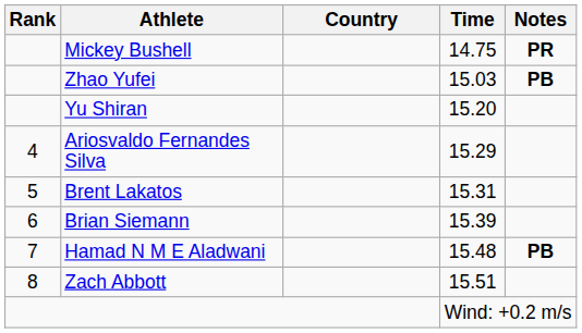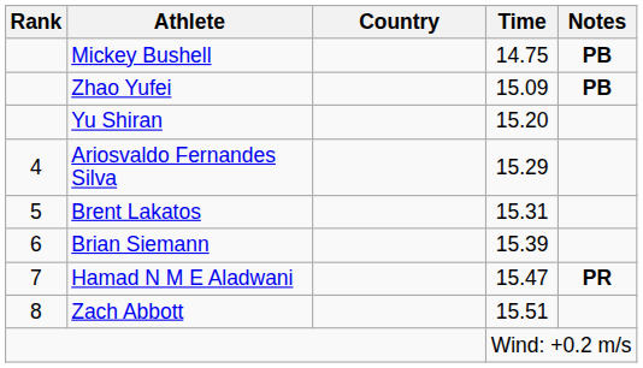Mickey Bushell | Notes: PR -> PB
Zhao Yufei | Time: 15.03 -> 15.09
Hamad N M E Aladwani | Time: 15.48 -> 15.47
Hamad N M E Aladwani | Notes: PB -> PR
